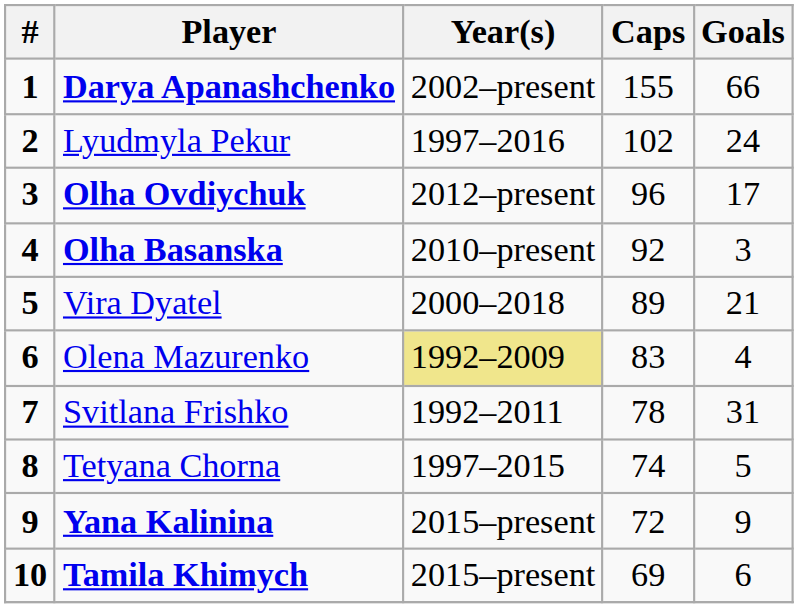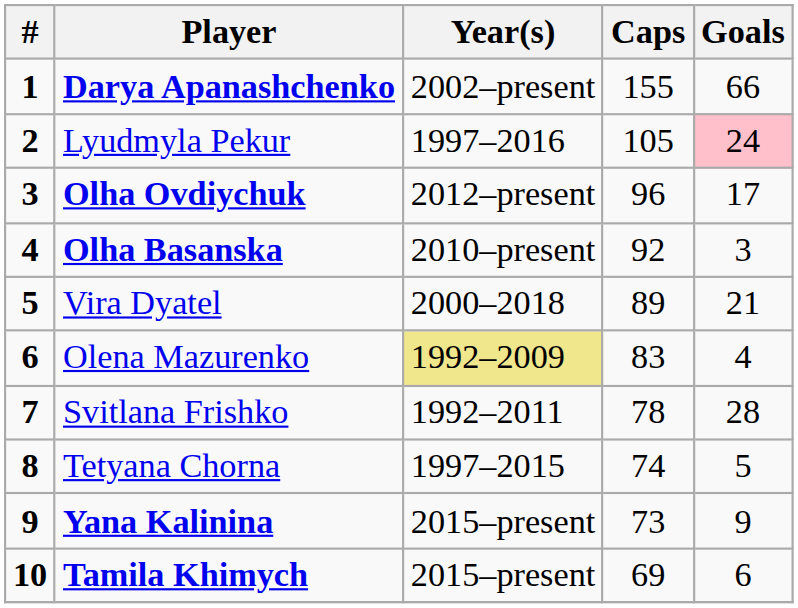Lyudmyla Pekur | Caps: 102 -> 105
Lyudmyla Pekur | Goals: no background -> pink background
Svitlana Frishko | Goals: 31 -> 28
Yana Kalinina | Caps: 72 -> 73
